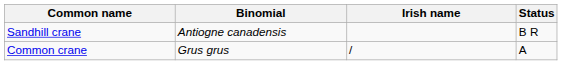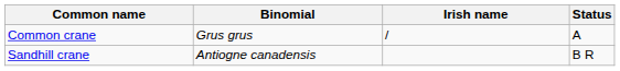rows swapped: Sandhill crane <-> Common crane
